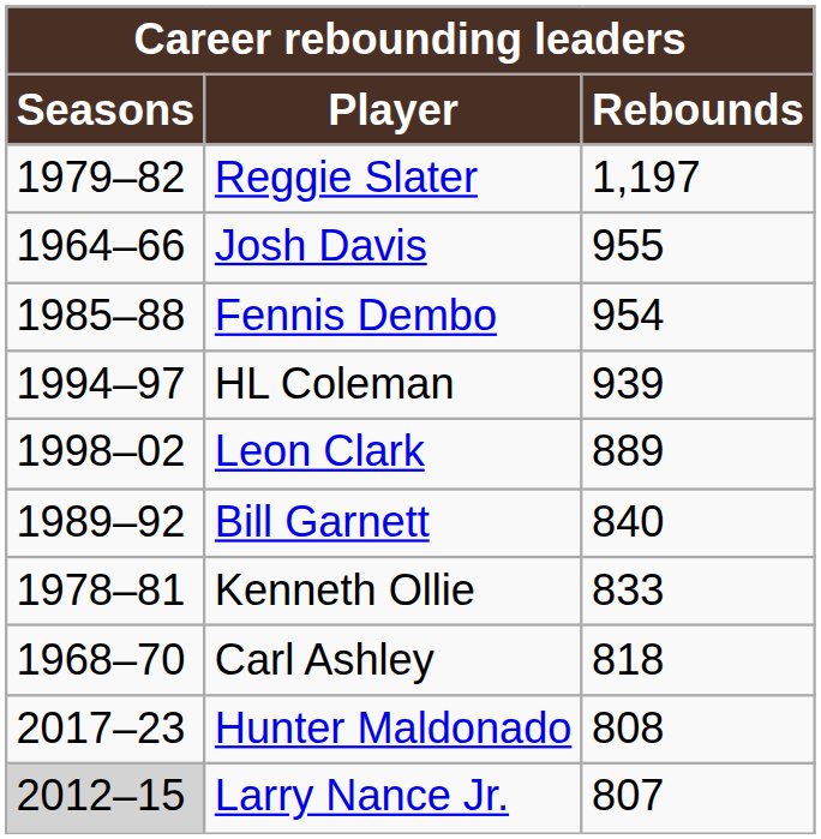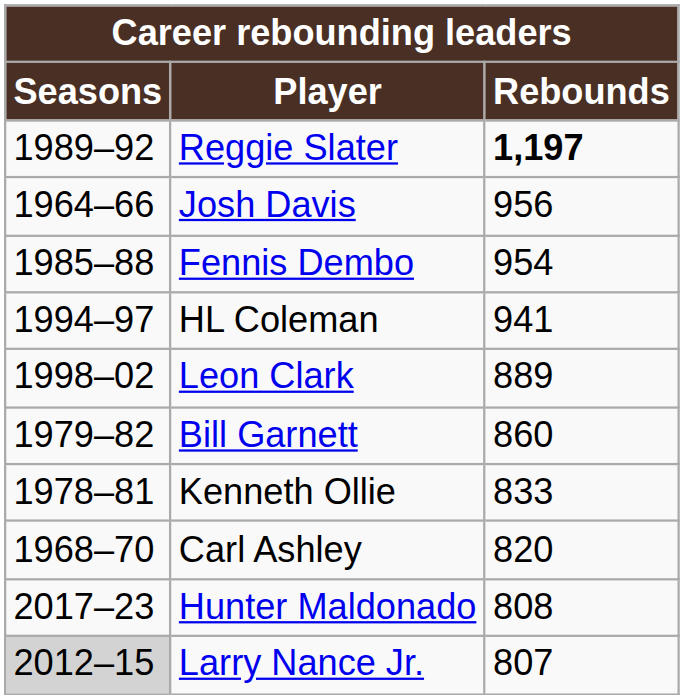Reggie Slater | Seasons: 1979–82 -> 1989–92
Reggie Slater | Rebounds: normal -> bold
Josh Davis | Rebounds: 955 -> 956
HL Coleman | Rebounds: 939 -> 941
Bill Garnett | Seasons: 1989–92 -> 1979–82
Bill Garnett | Rebounds: 840 -> 860
Carl Ashley | Rebounds: 818 -> 820
